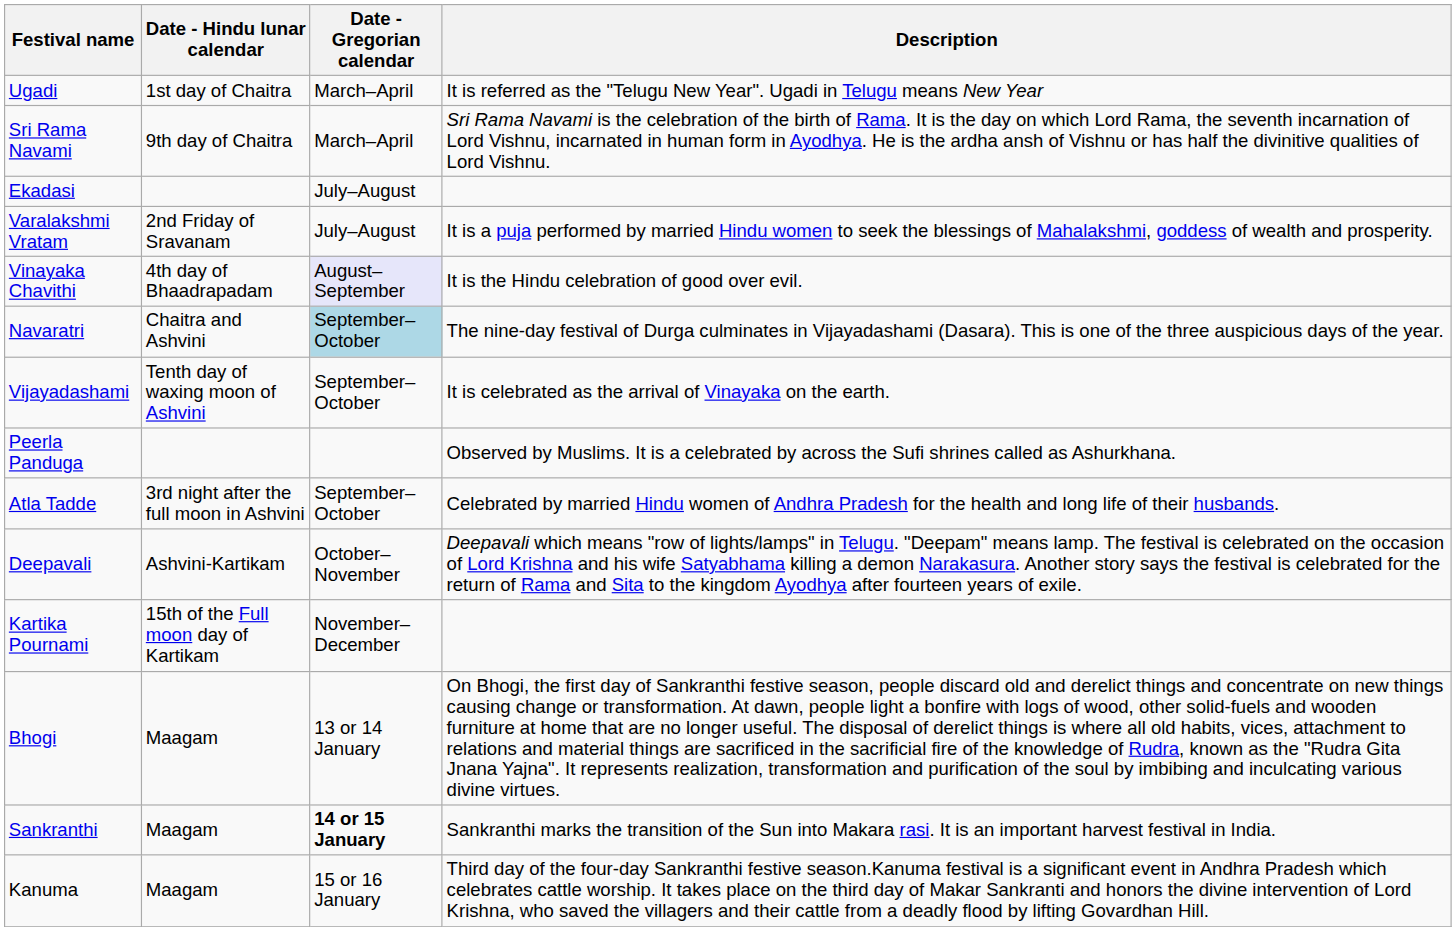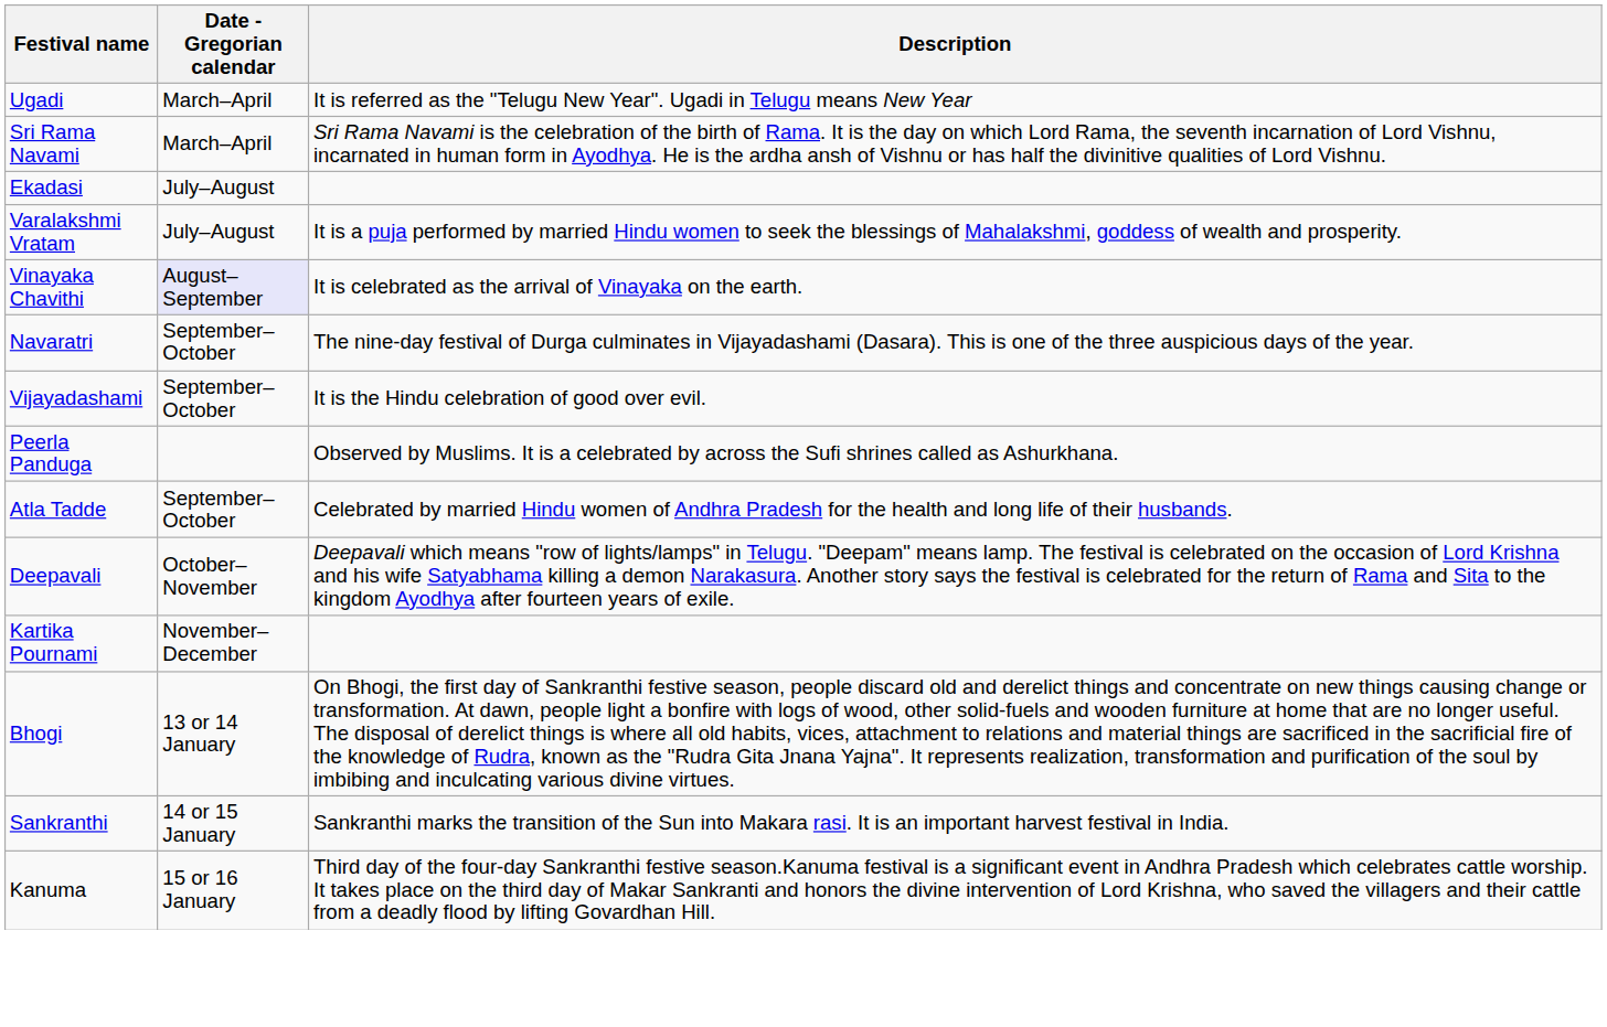- column: Date - Hindu lunar calendar | 1st day of Chaitra | 9th day of Chaitra | 2nd Friday of Sravanam | 4th day of Bhaadrapadam | Chaitra and Ashvini | Tenth day of waxing moon of Ashvini | 3rd night after the full moon in Ashvini | Ashvini-Kartikam | 15th of the Full moon day of Kartikam | Maagam | Maagam | Maagam
Vinayaka Chavithi | Description: It is the Hindu celebration of good over evil. -> It is celebrated as the arrival of Vinayaka on the earth.
Navaratri | Date - Gregorian calendar: lightblue background -> no background
Vijayadashami | Description: It is celebrated as the arrival of Vinayaka on the earth. -> It is the Hindu celebration of good over evil.
Sankranthi | Date - Gregorian calendar: bold -> normal
